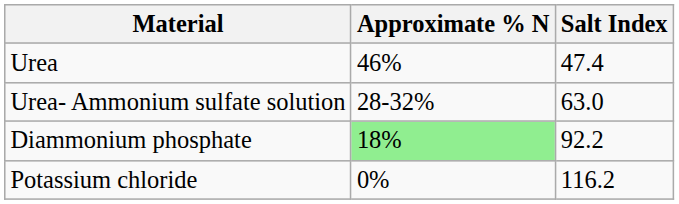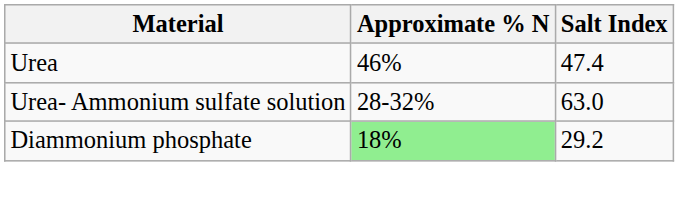Diammonium phosphate | Salt Index: 92.2 -> 29.2
- row: Potassium chloride | 0% | 116.2
